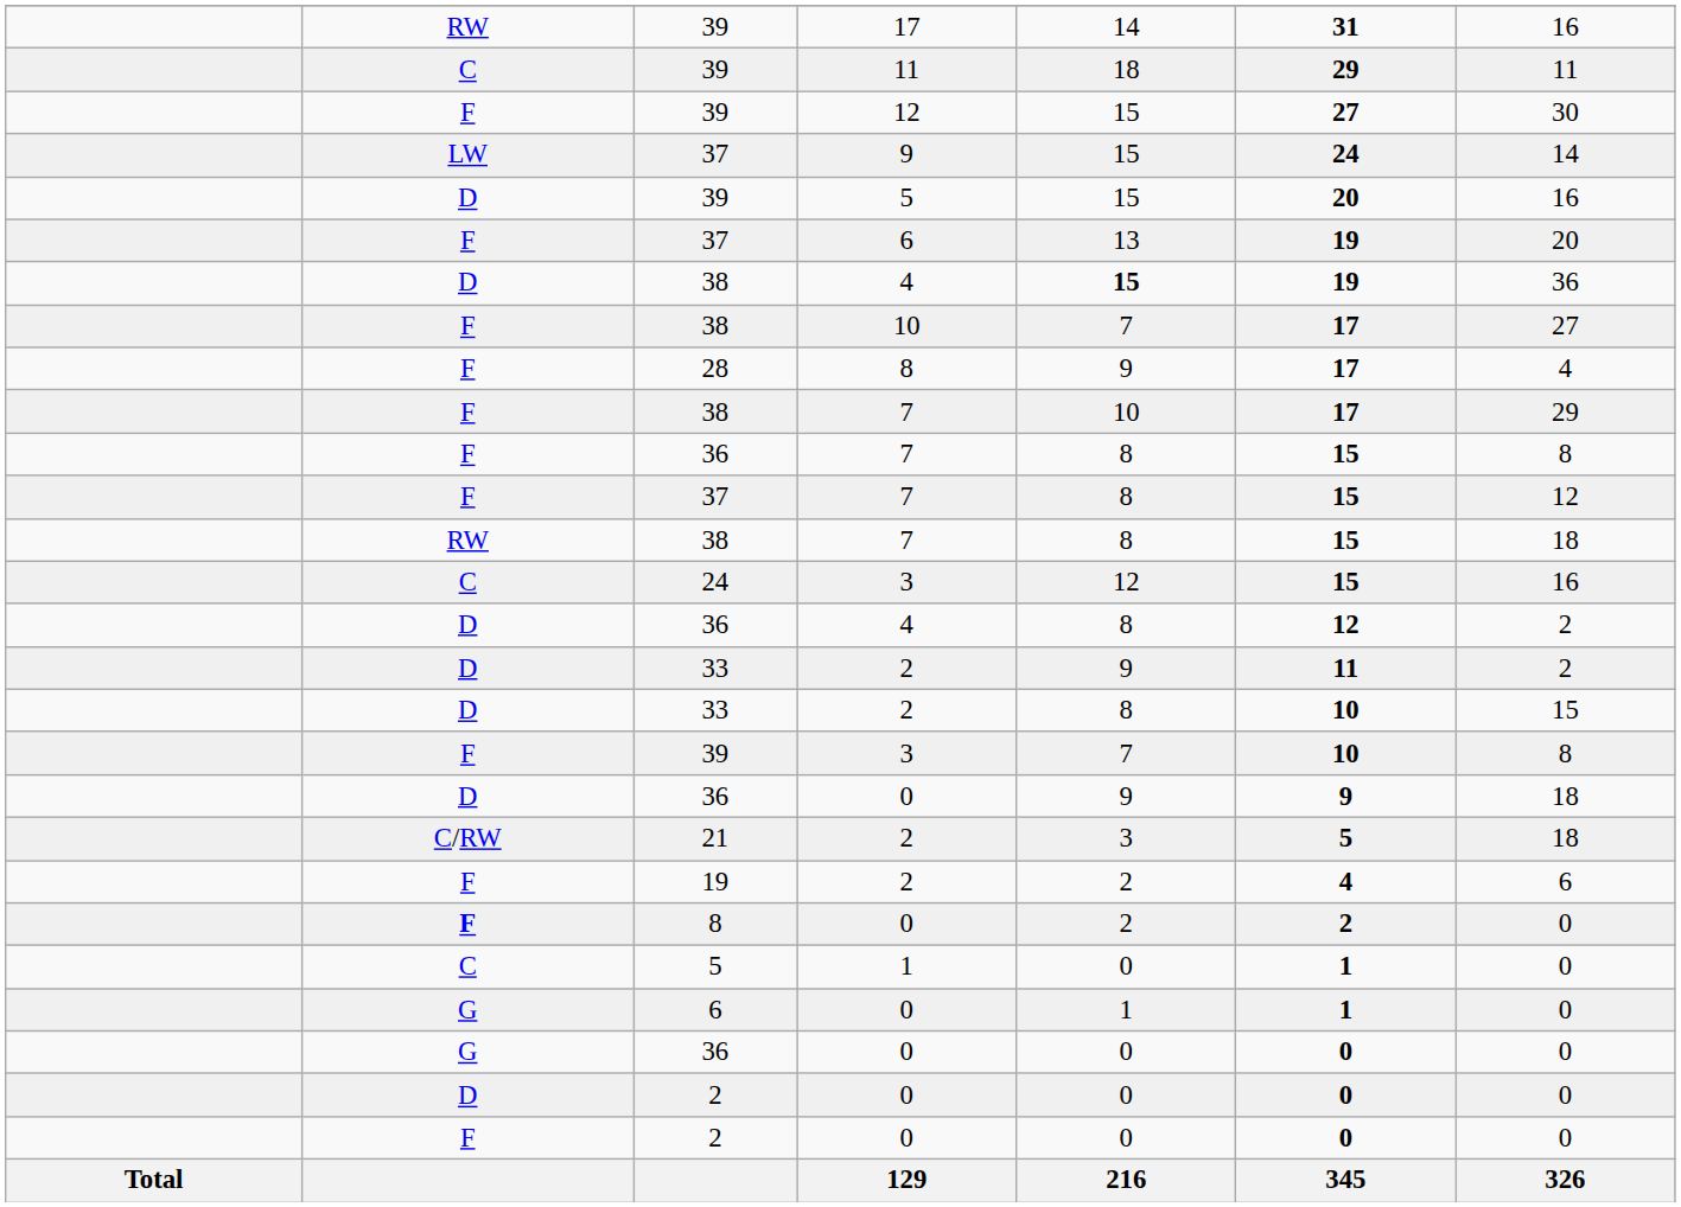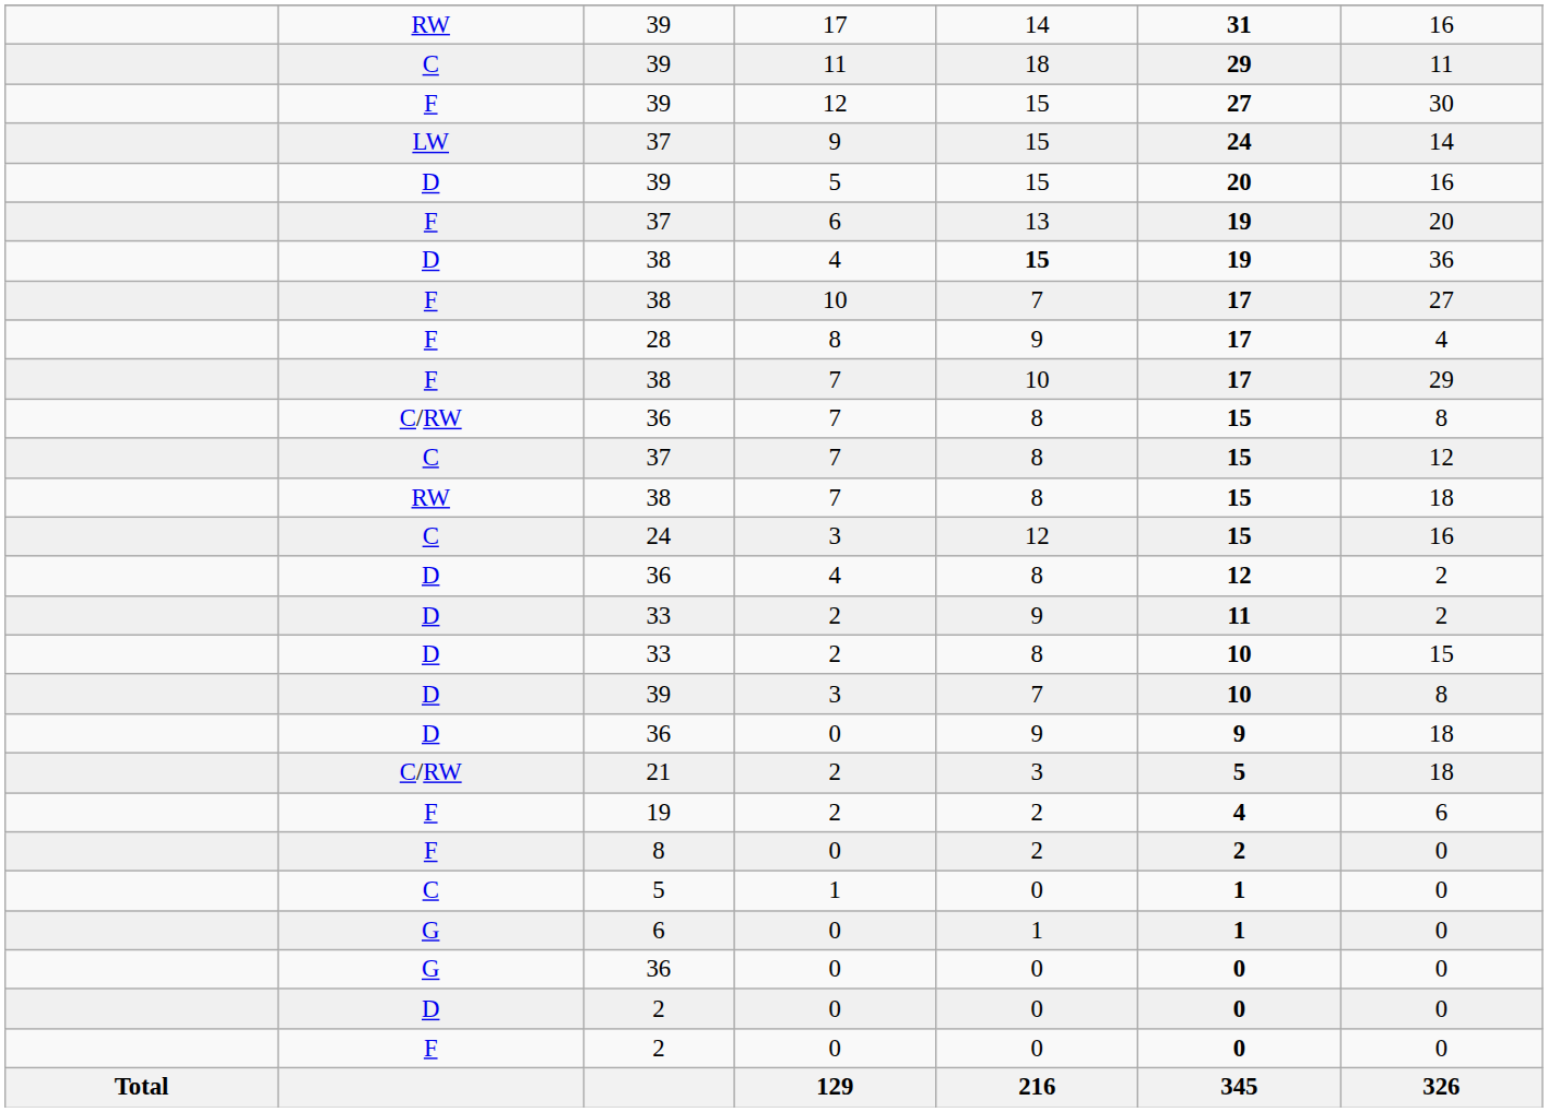36 / 7 | column 2: F -> C/RW
37 / 7 | column 2: F -> C
39 / 3 | column 2: F -> D
8 / 0 | column 2: bold -> normal
